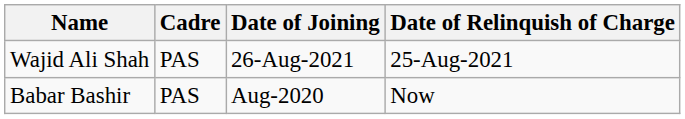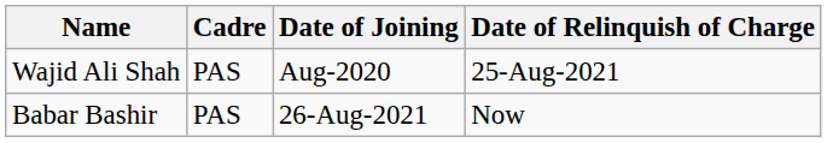Wajid Ali Shah | Date of Joining: 26-Aug-2021 -> Aug-2020
Babar Bashir | Date of Joining: Aug-2020 -> 26-Aug-2021
